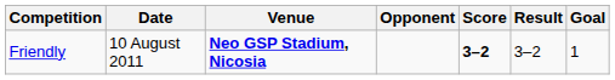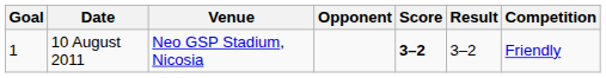columns swapped: Goal <-> Competition
10 August 2011 | Venue: bold -> normal
